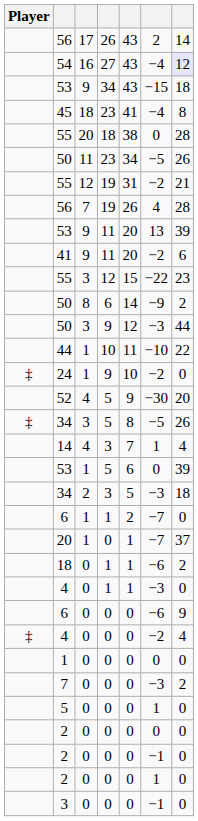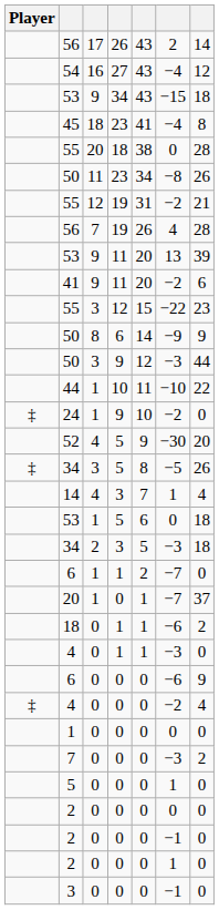54 | column 7: lavender background -> no background
50 / 23 | column 6: −5 -> −8
50 / 6 | column 7: 2 -> 9
53 / 5 | column 7: 39 -> 18
